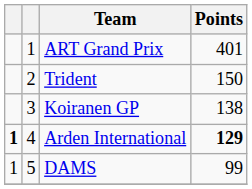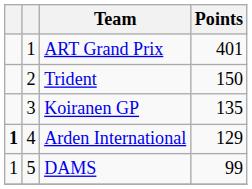Koiranen GP | Points: 138 -> 135
Arden International | Points: bold -> normal
